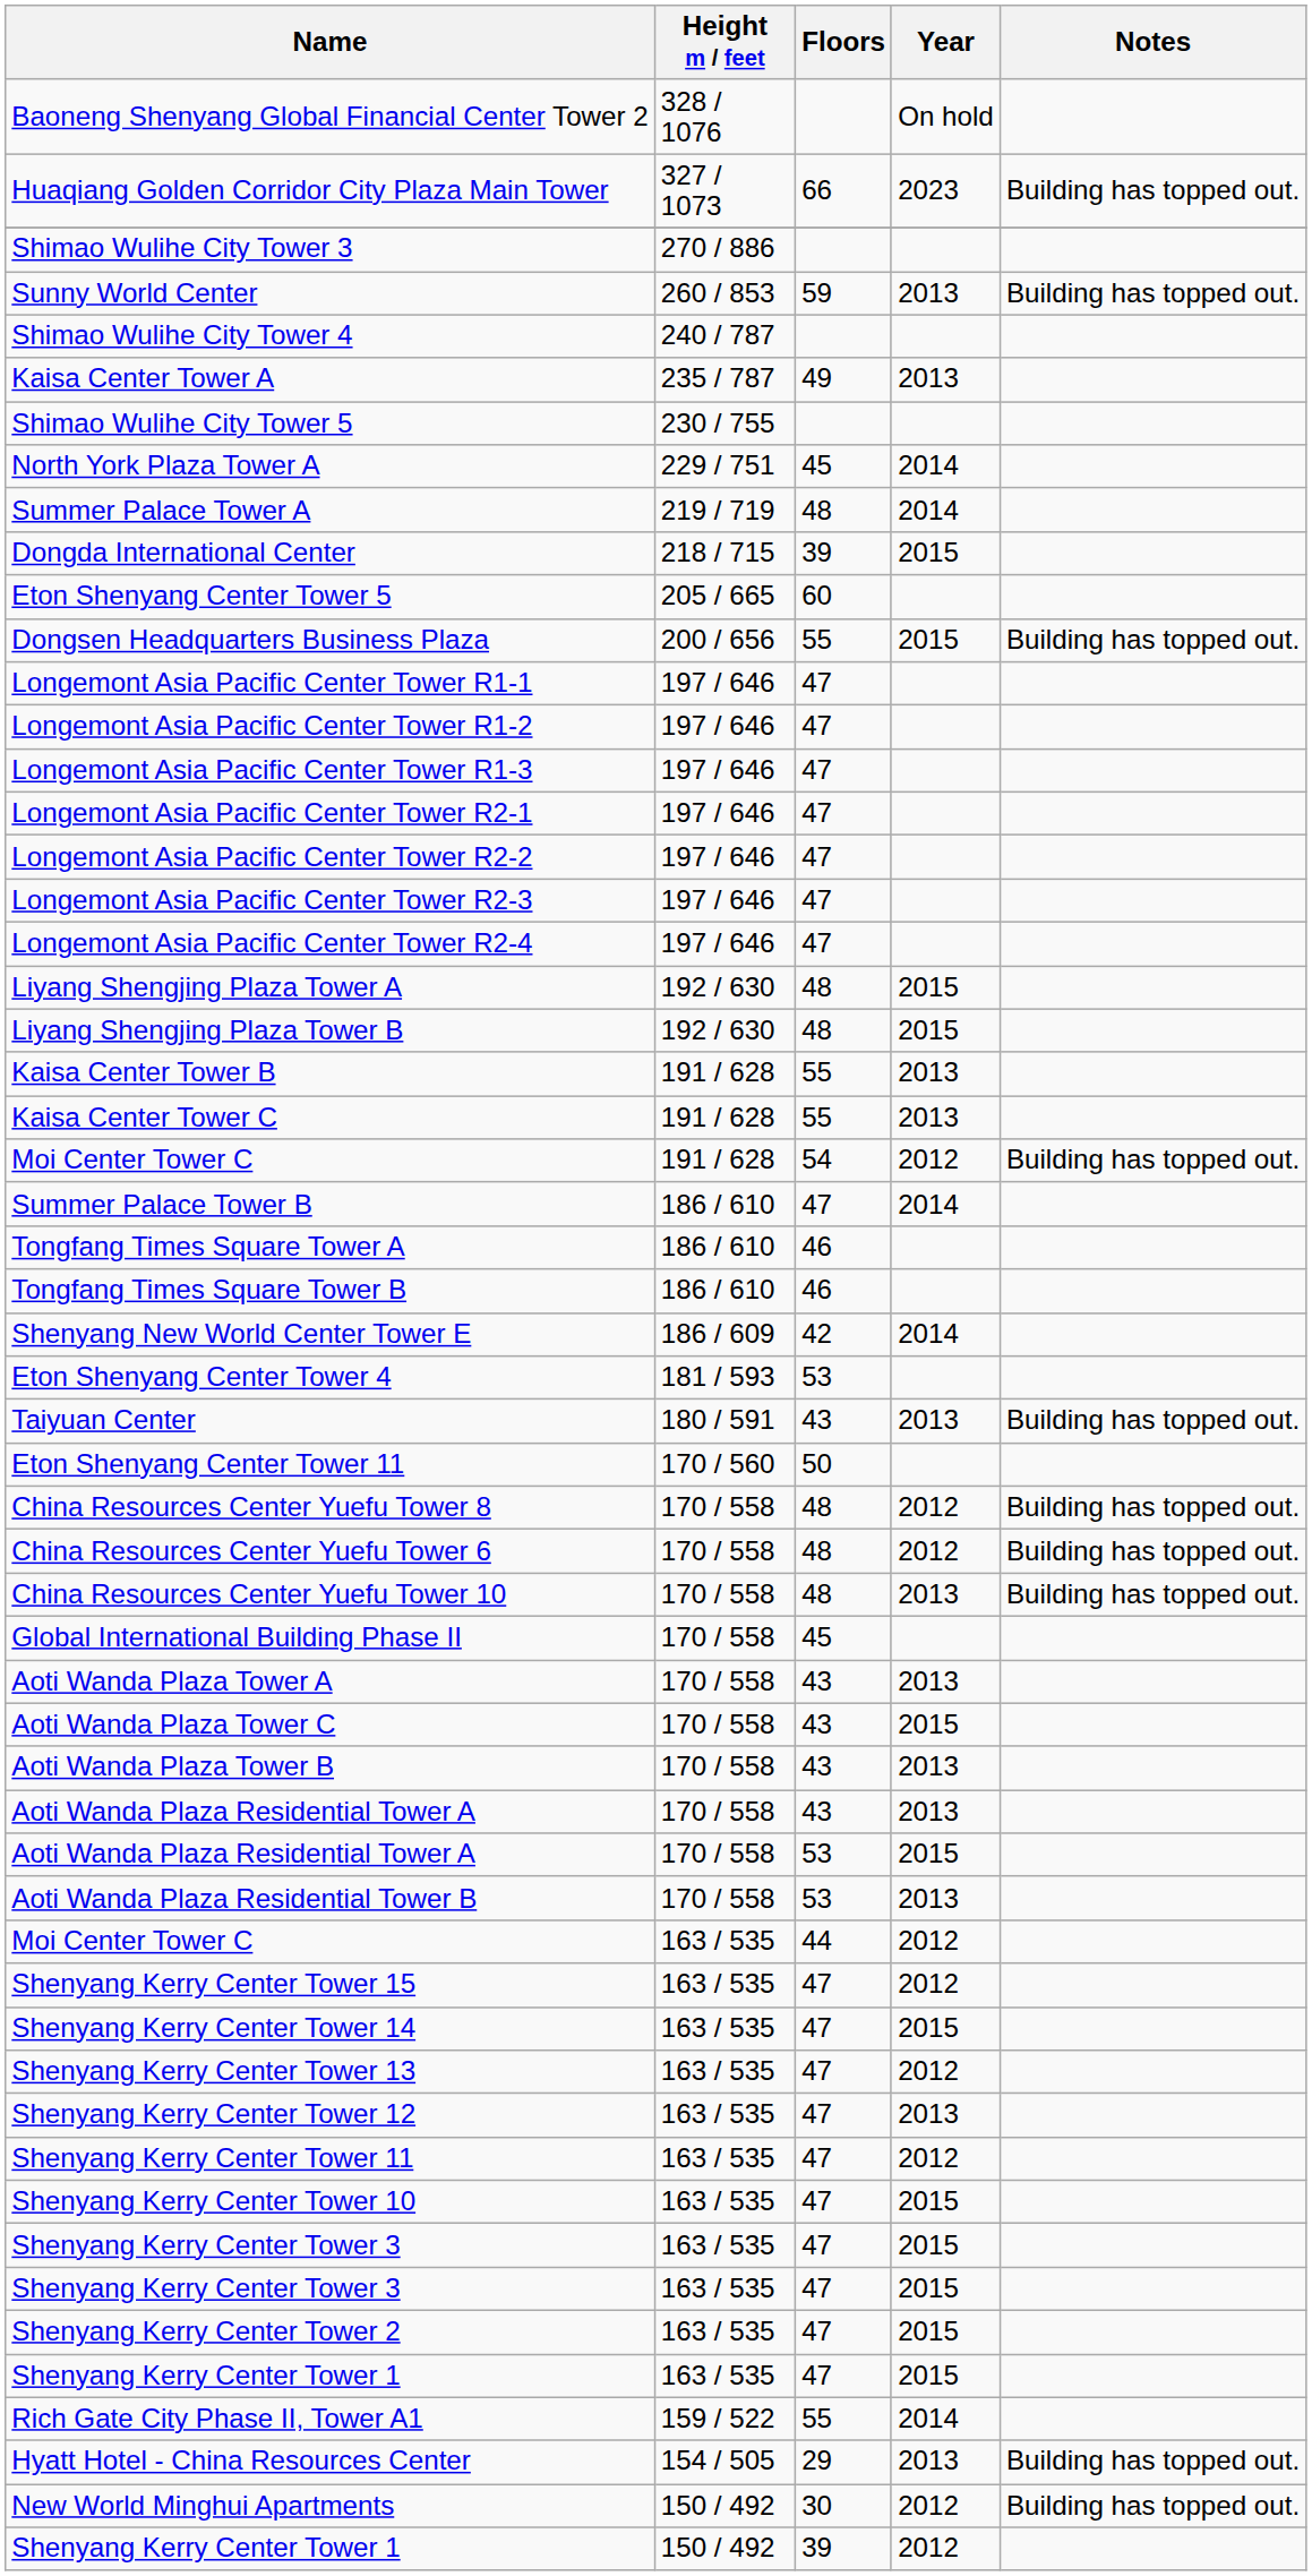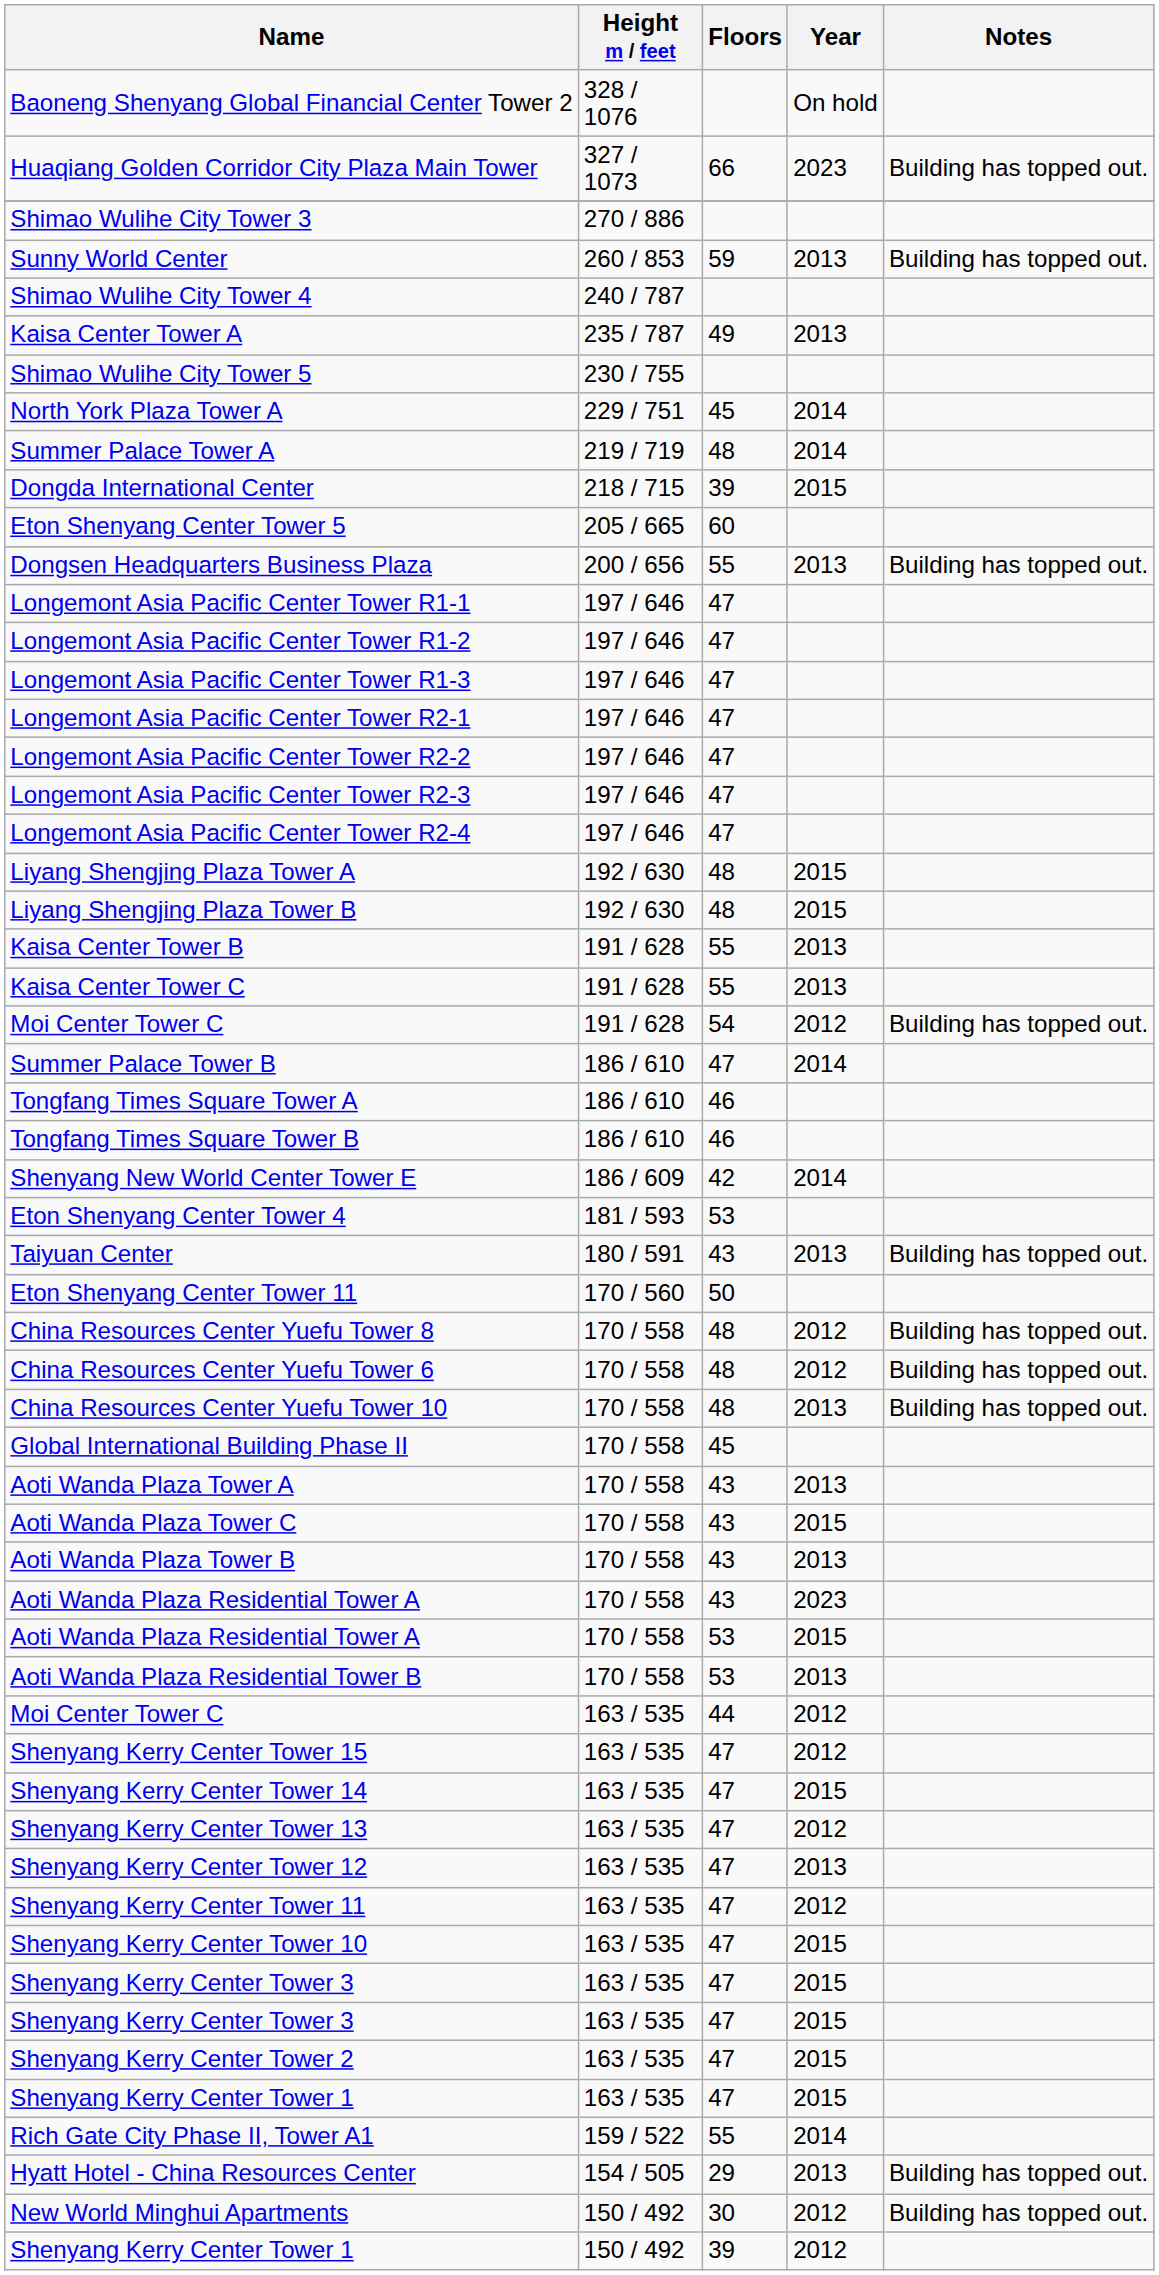Dongsen Headquarters Business Plaza | Year: 2015 -> 2013
Aoti Wanda Plaza Residential Tower A / 43 | Year: 2013 -> 2023
